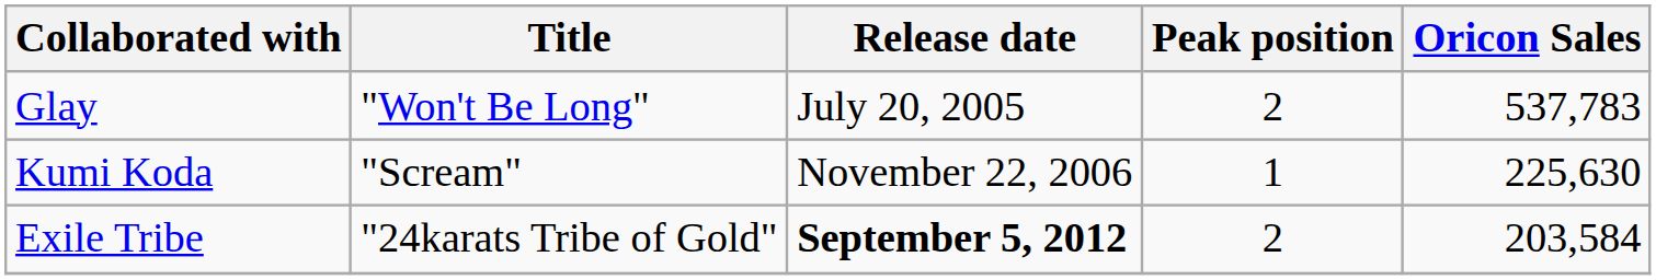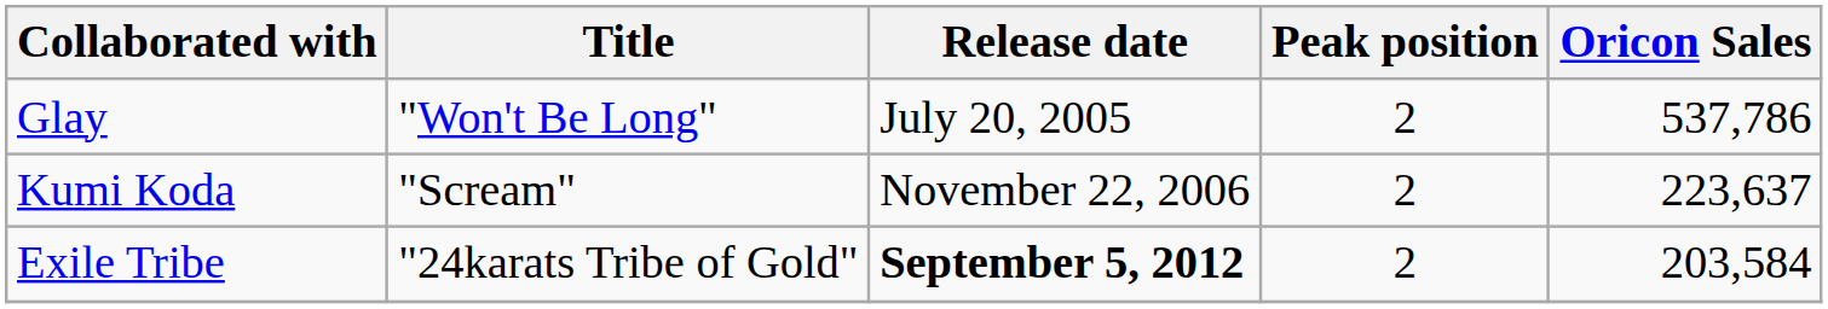Glay | Oricon Sales: 537,783 -> 537,786
Kumi Koda | Peak position: 1 -> 2
Kumi Koda | Oricon Sales: 225,630 -> 223,637
